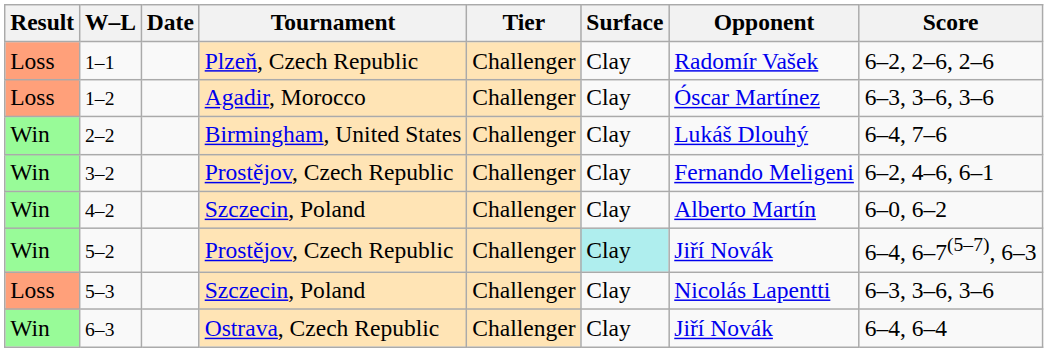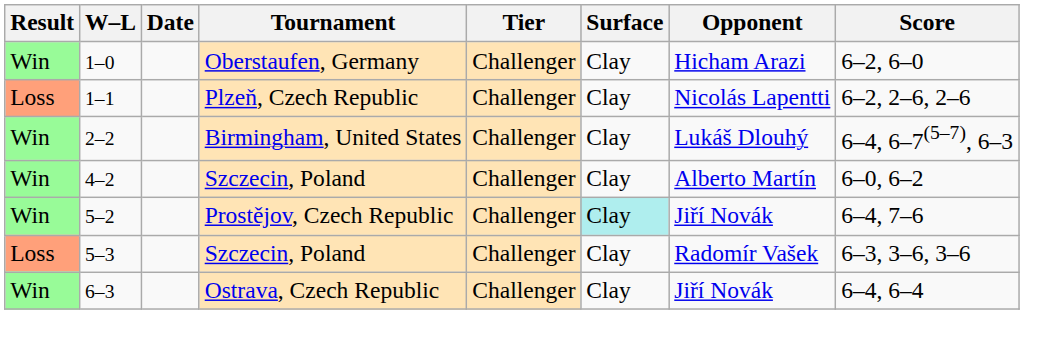+ row: Win | 1–0 | Oberstaufen, Germany | Challenger | Clay | Hicham Arazi | 6–2, 6–0
1–1 | Opponent: Radomír Vašek -> Nicolás Lapentti
- row: Loss | 1–2 | Agadir, Morocco | Challenger | Clay | Óscar Martínez | 6–3, 3–6, 3–6
2–2 | Score: 6–4, 7–6 -> 6–4, 6–7(5–7), 6–3
- row: Win | 3–2 | Prostějov, Czech Republic | Challenger | Clay | Fernando Meligeni | 6–2, 4–6, 6–1
5–2 | Score: 6–4, 6–7(5–7), 6–3 -> 6–4, 7–6
5–3 | Opponent: Nicolás Lapentti -> Radomír Vašek
